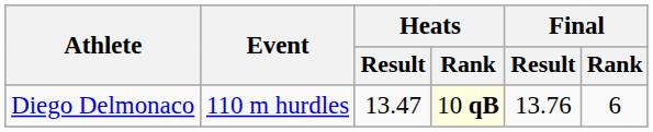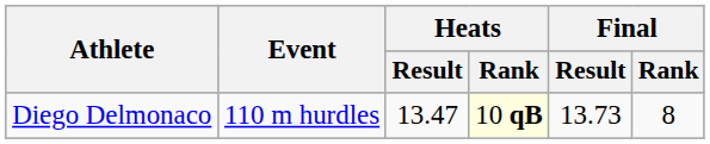Diego Delmonaco | Final / Result: 13.76 -> 13.73
Diego Delmonaco | Final / Rank: 6 -> 8
